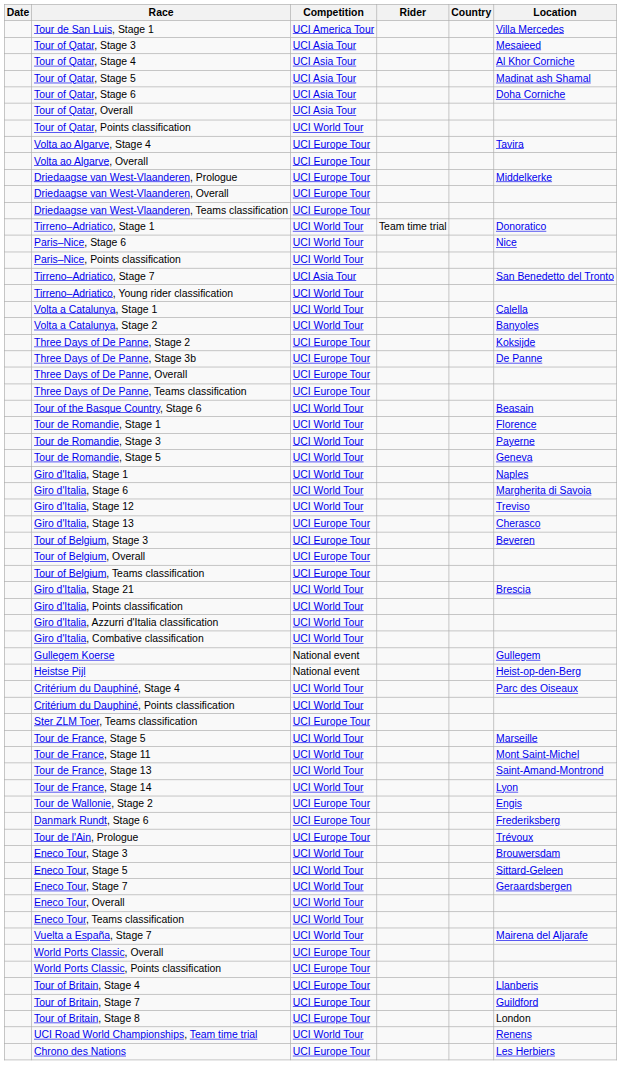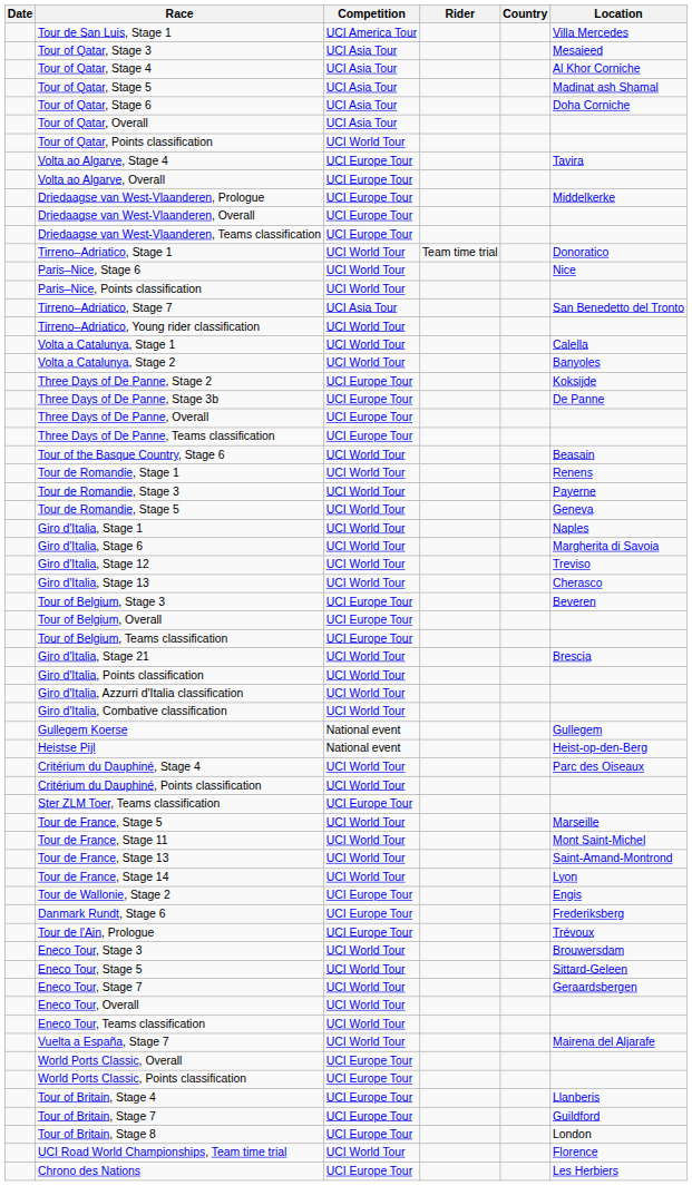Tour de Romandie, Stage 1 | Location: Florence -> Renens
Giro d'Italia, Stage 13 | Competition: UCI Europe Tour -> UCI World Tour
UCI Road World Championships, Team time trial | Location: Renens -> Florence
